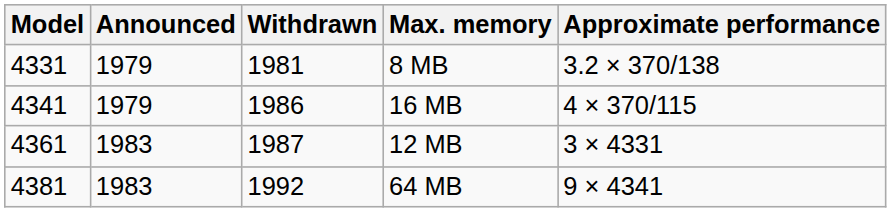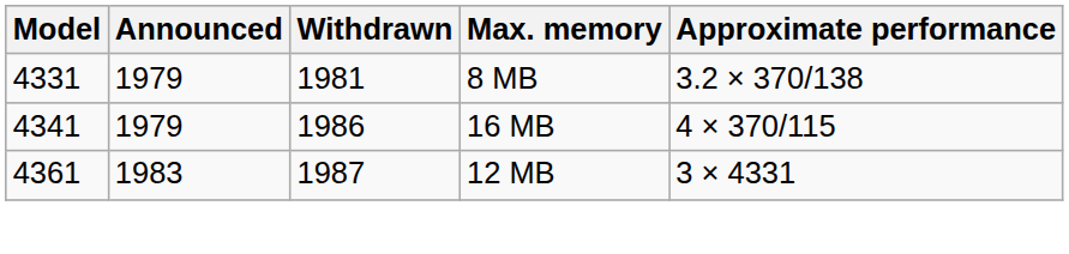- row: 4381 | 1983 | 1992 | 64 MB | 9 × 4341
